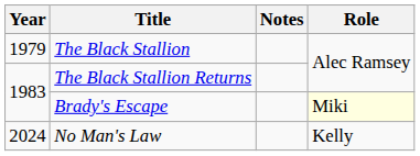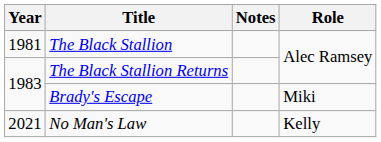The Black Stallion | Year: 1979 -> 1981
Brady's Escape | Role: lightyellow background -> no background
No Man's Law | Year: 2024 -> 2021
